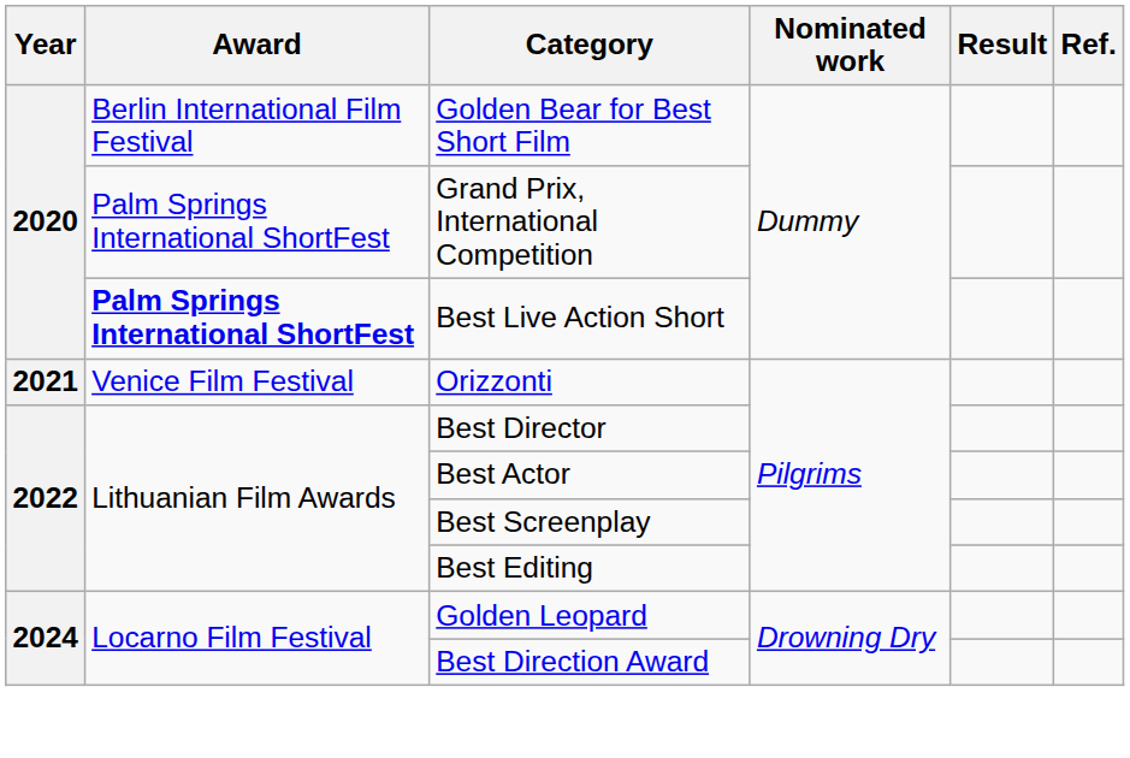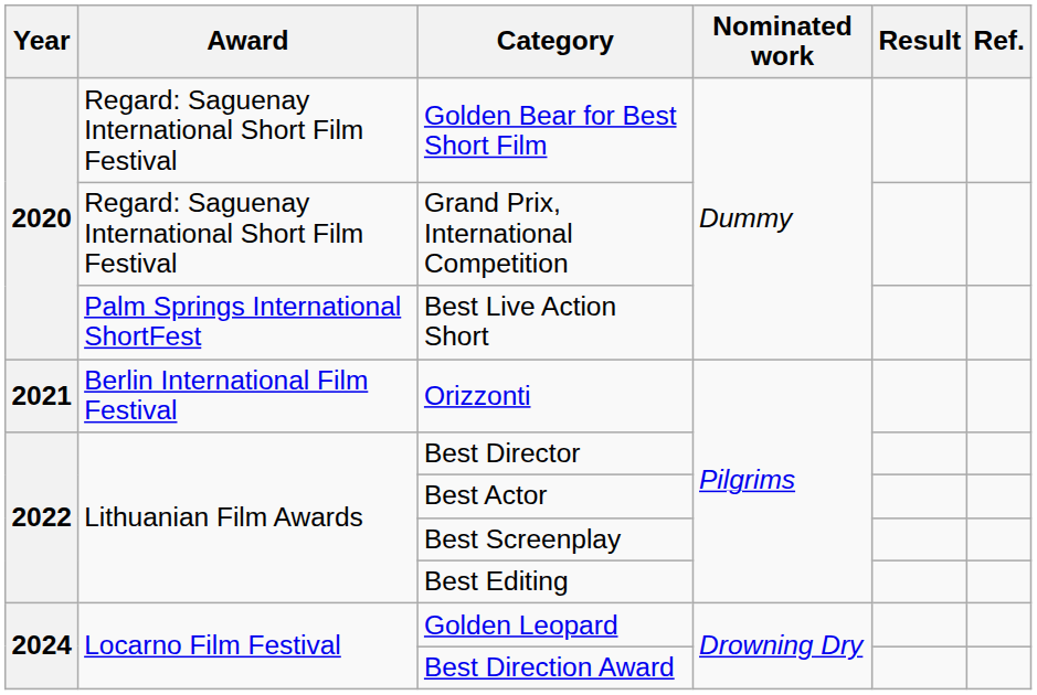Golden Bear for Best Short Film | Award: Berlin International Film Festival -> Regard: Saguenay International Short Film Festival
Grand Prix, International Competition | Award: Palm Springs International ShortFest -> Regard: Saguenay International Short Film Festival
Best Live Action Short | Award: bold -> normal
Orizzonti | Award: Venice Film Festival -> Berlin International Film Festival
